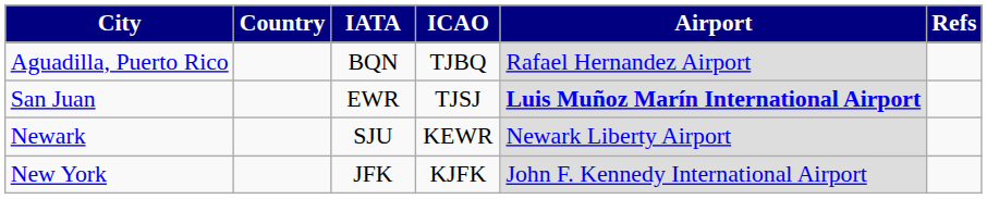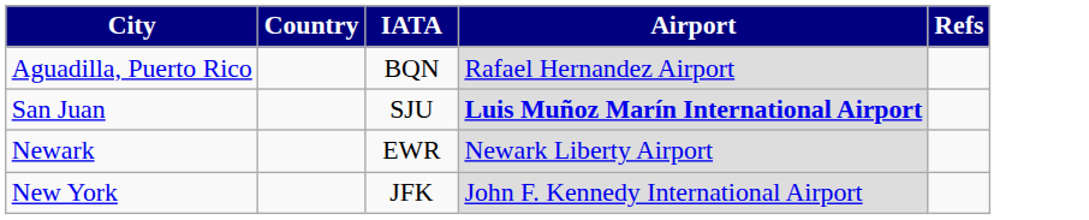- column: ICAO | TJBQ | TJSJ | KEWR | KJFK
San Juan | IATA: EWR -> SJU
Newark | IATA: SJU -> EWR
